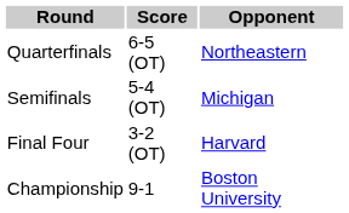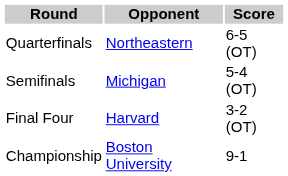columns swapped: Opponent <-> Score
